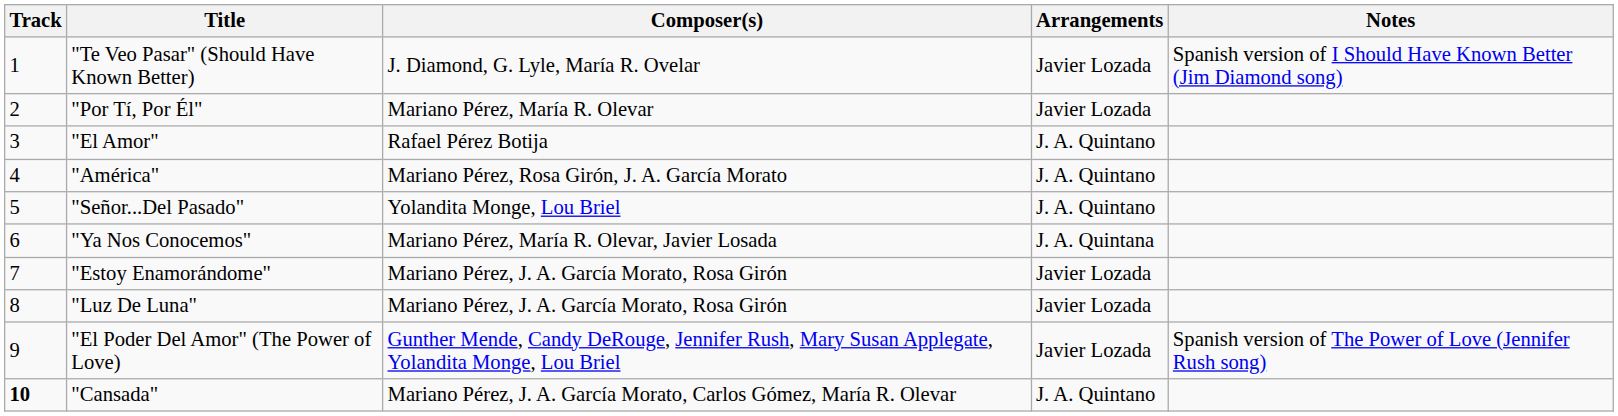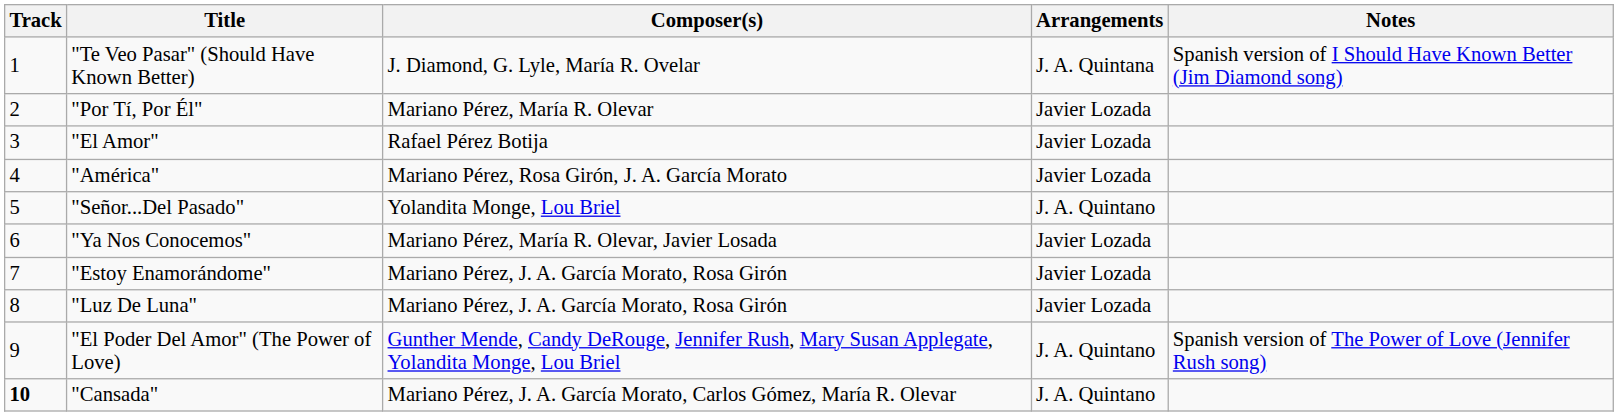"Te Veo Pasar" (Should Have Known Better) | Arrangements: Javier Lozada -> J. A. Quintana
"El Amor" | Arrangements: J. A. Quintano -> Javier Lozada
"América" | Arrangements: J. A. Quintano -> Javier Lozada
"Ya Nos Conocemos" | Arrangements: J. A. Quintana -> Javier Lozada
"El Poder Del Amor" (The Power of Love) | Arrangements: Javier Lozada -> J. A. Quintano
